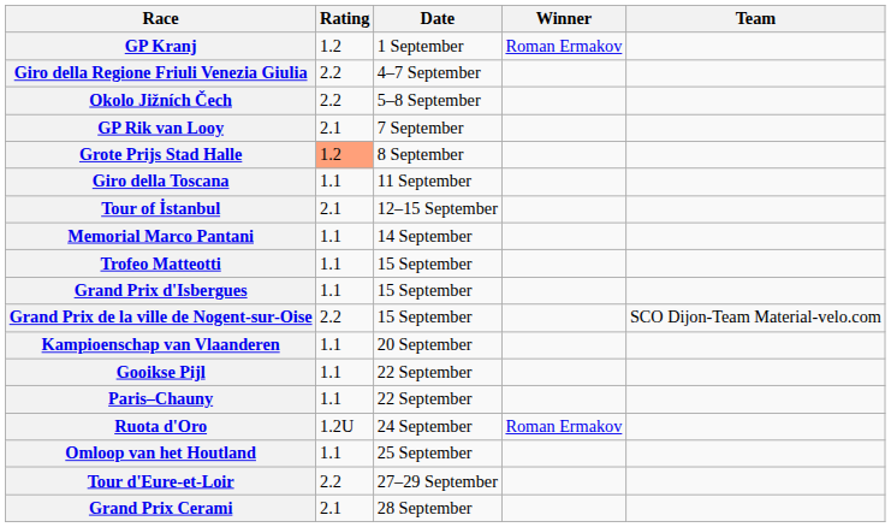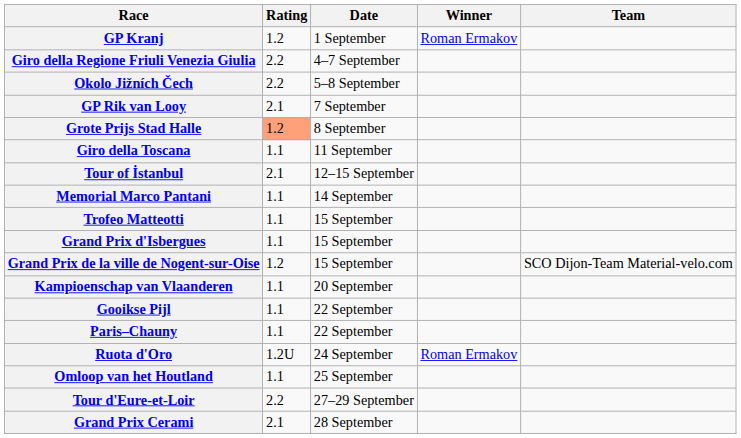Grand Prix de la ville de Nogent-sur-Oise | Rating: 2.2 -> 1.2
